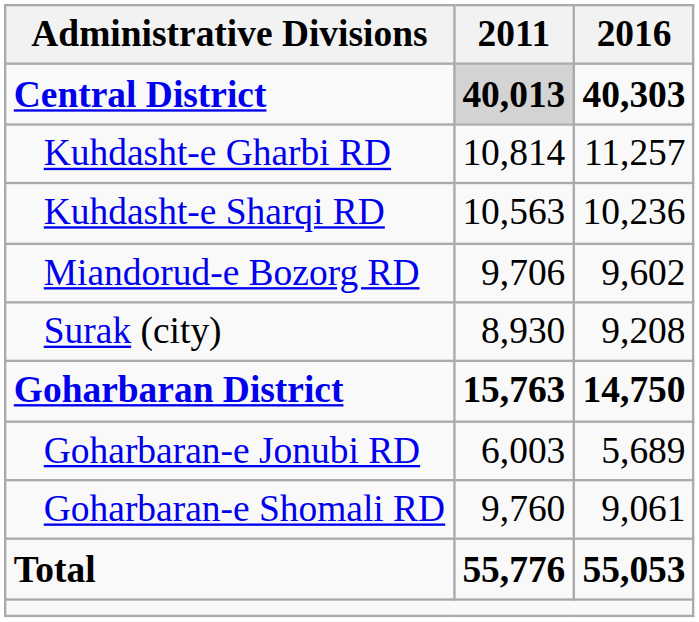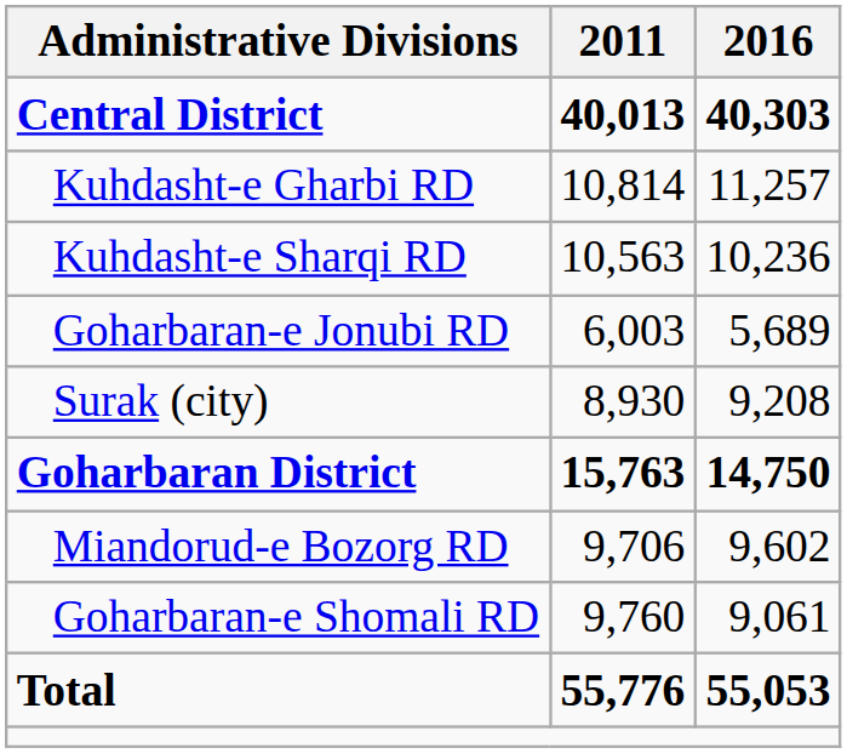Central District | 2011: lightgrey background -> no background
rows swapped: Miandorud-e Bozorg RD <-> Goharbaran-e Jonubi RD
